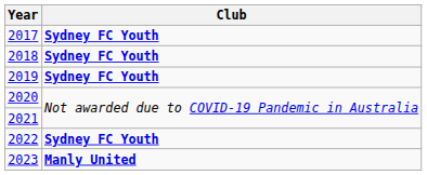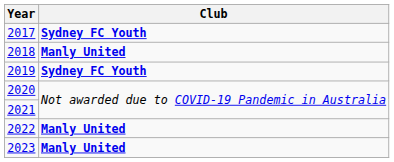2018 | Club: Sydney FC Youth -> Manly United
2022 | Club: Sydney FC Youth -> Manly United
